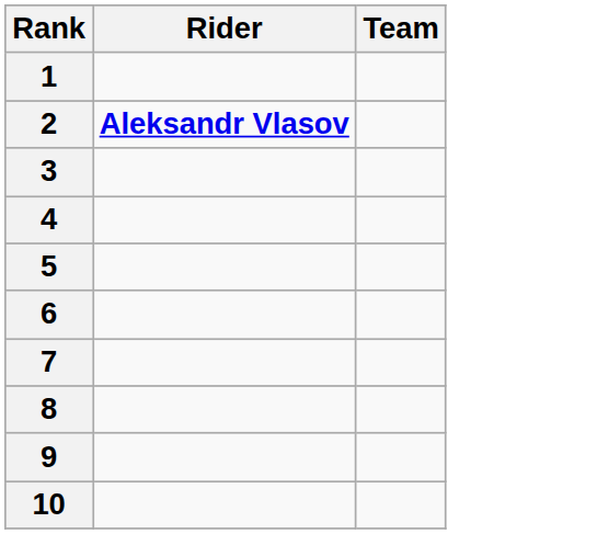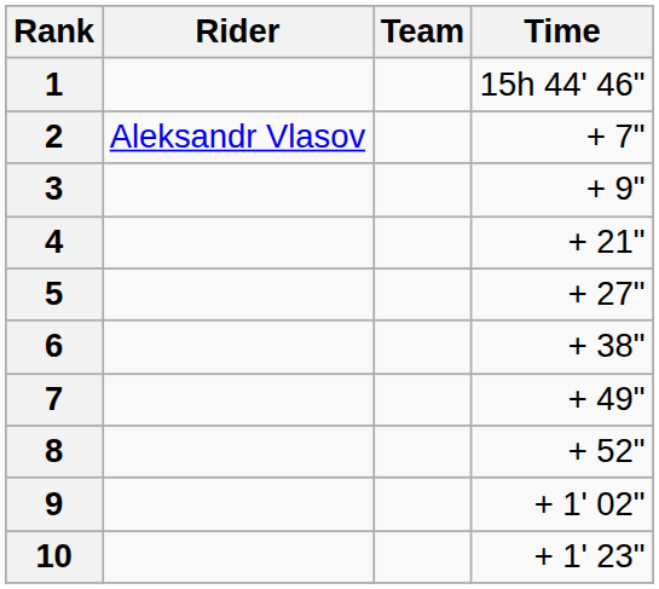+ column: Time | 15h 44' 46" | + 7" | + 9" | + 21" | + 27" | + 38" | + 49" | + 52" | + 1' 02" | + 1' 23"
2 | Rider: bold -> normal
